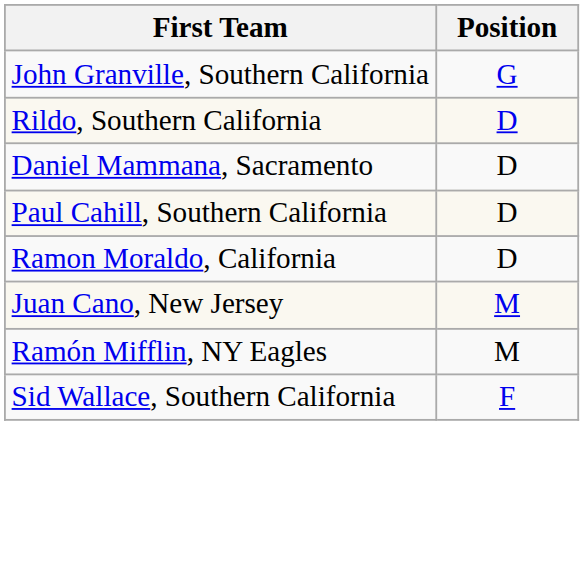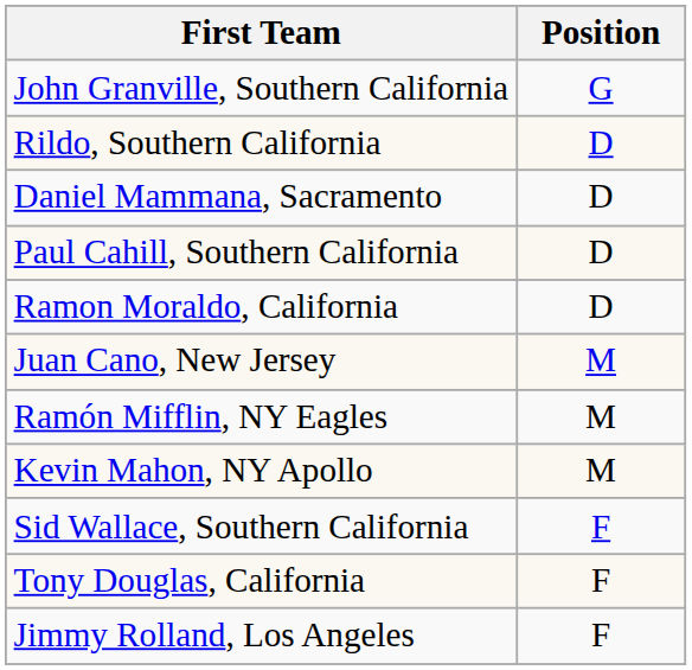+ row: Kevin Mahon, NY Apollo | M
+ row: Tony Douglas, California | F
+ row: Jimmy Rolland, Los Angeles | F
